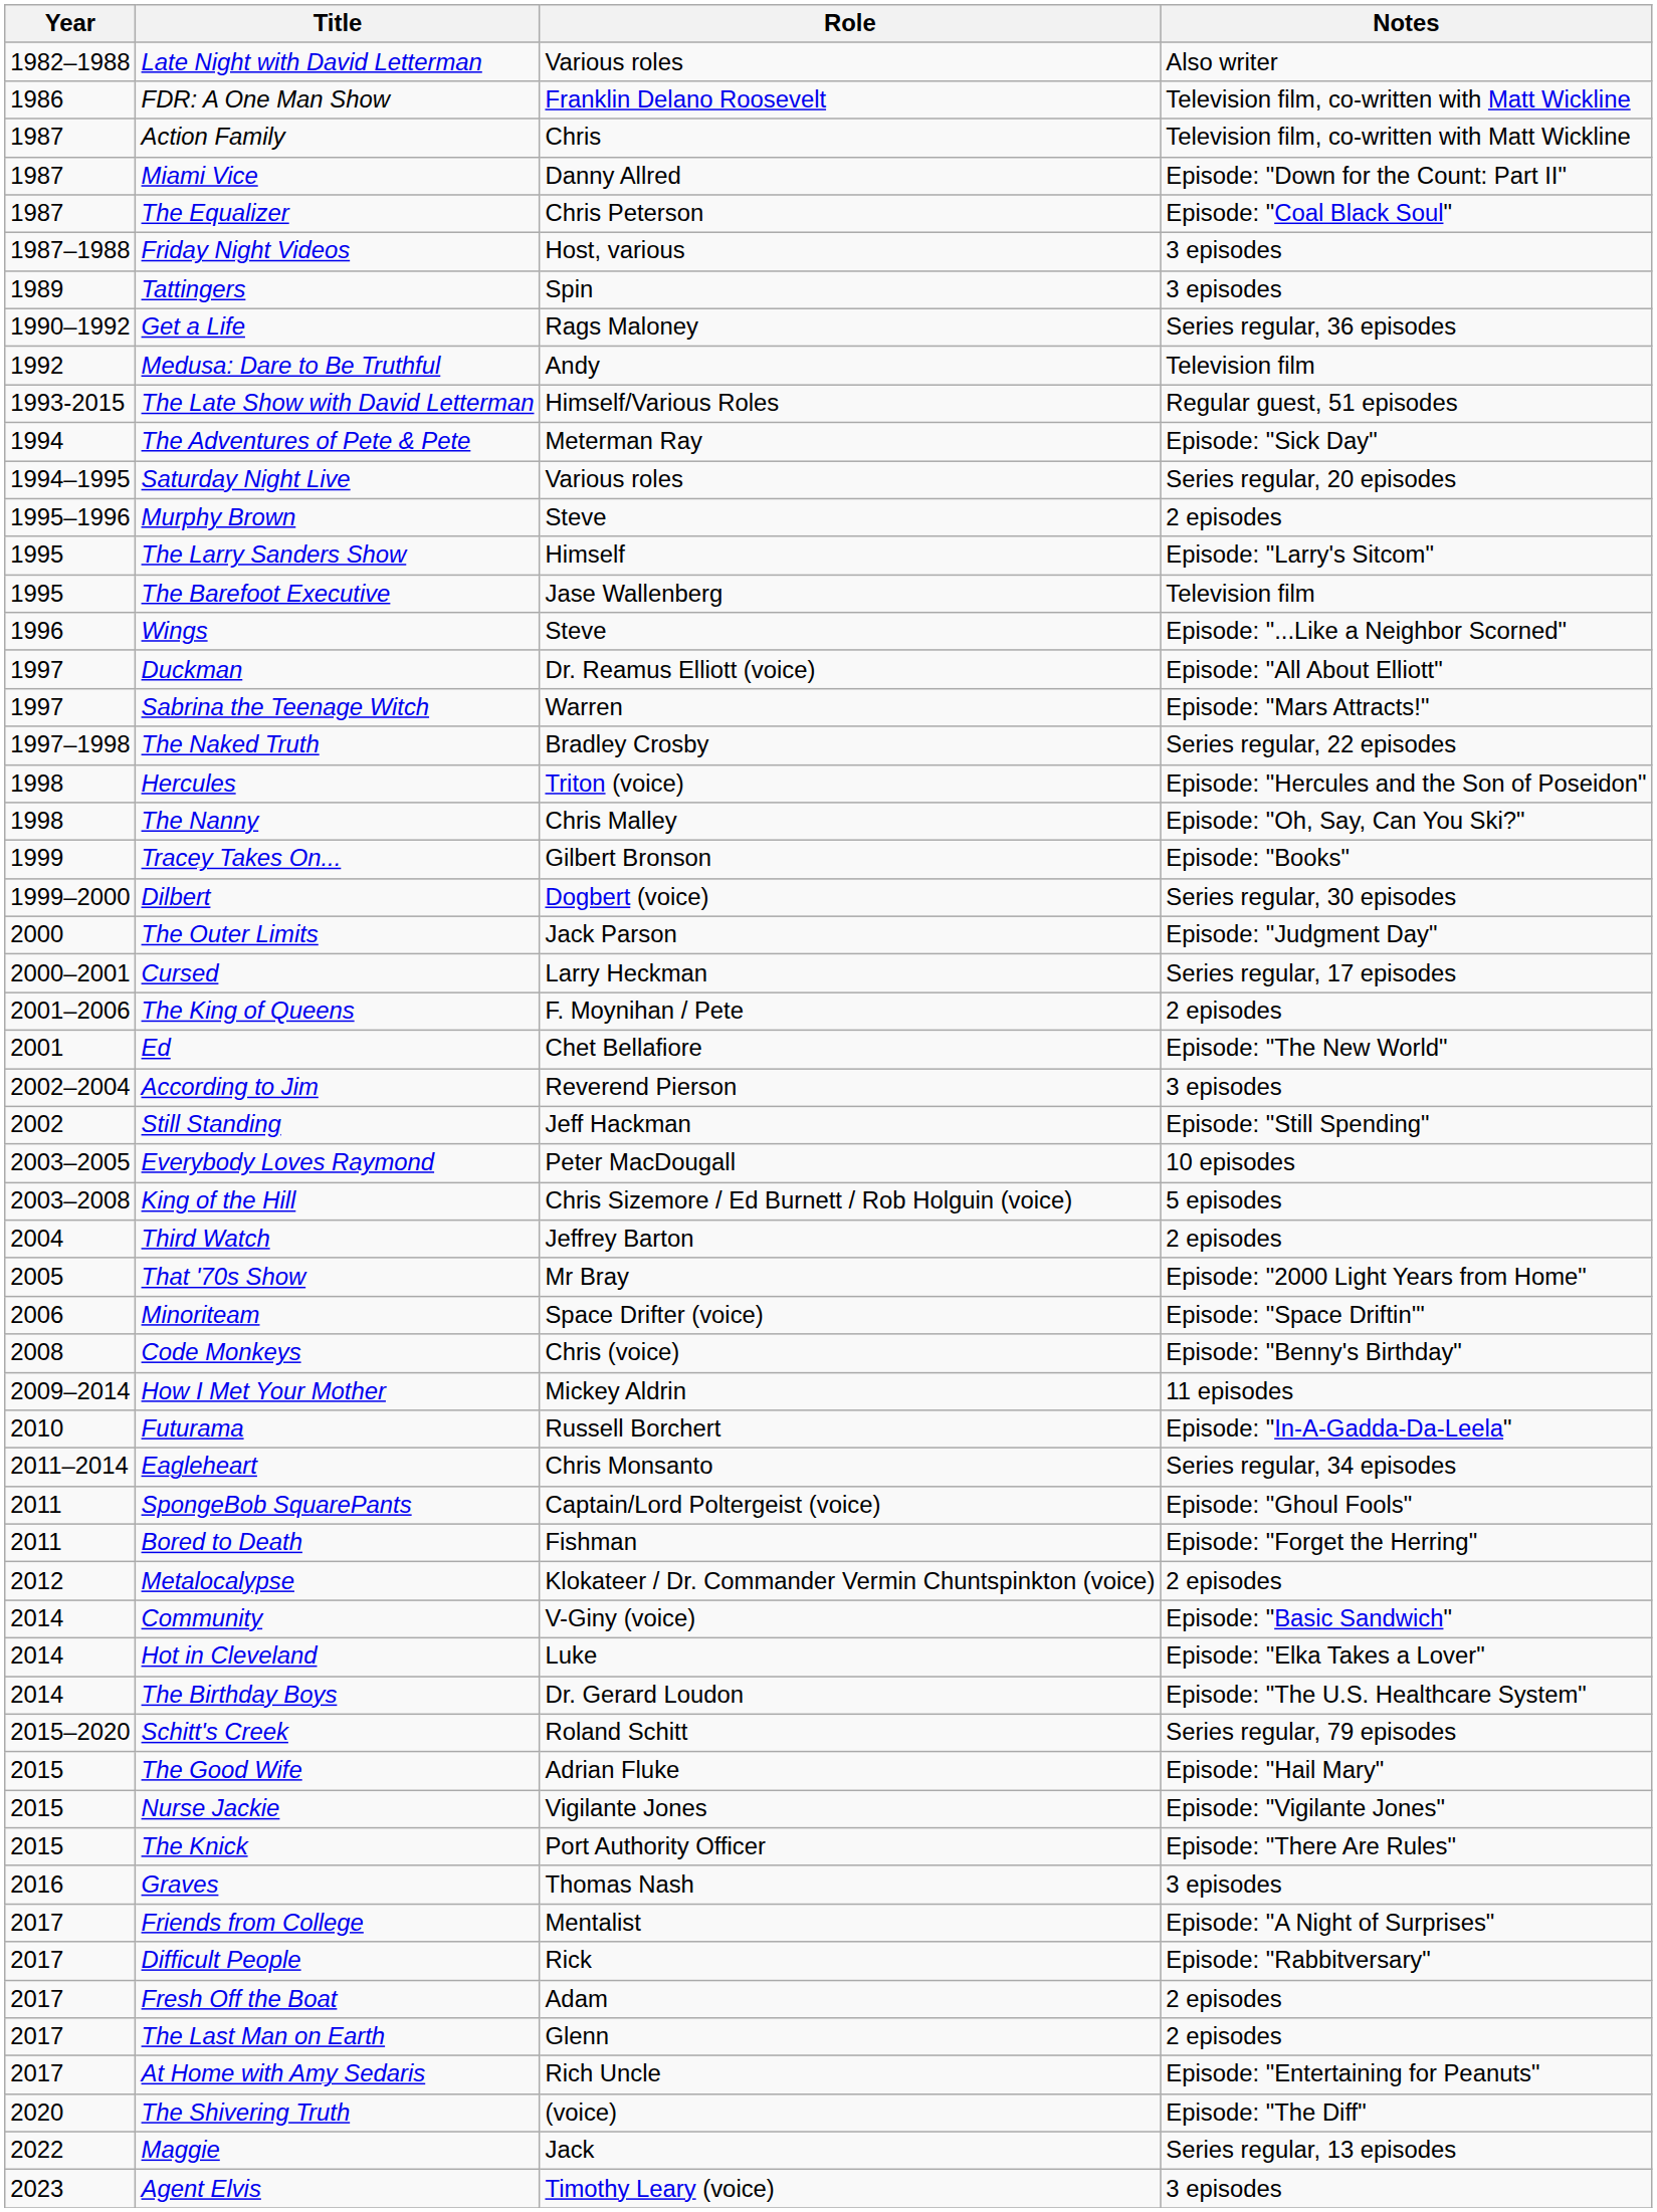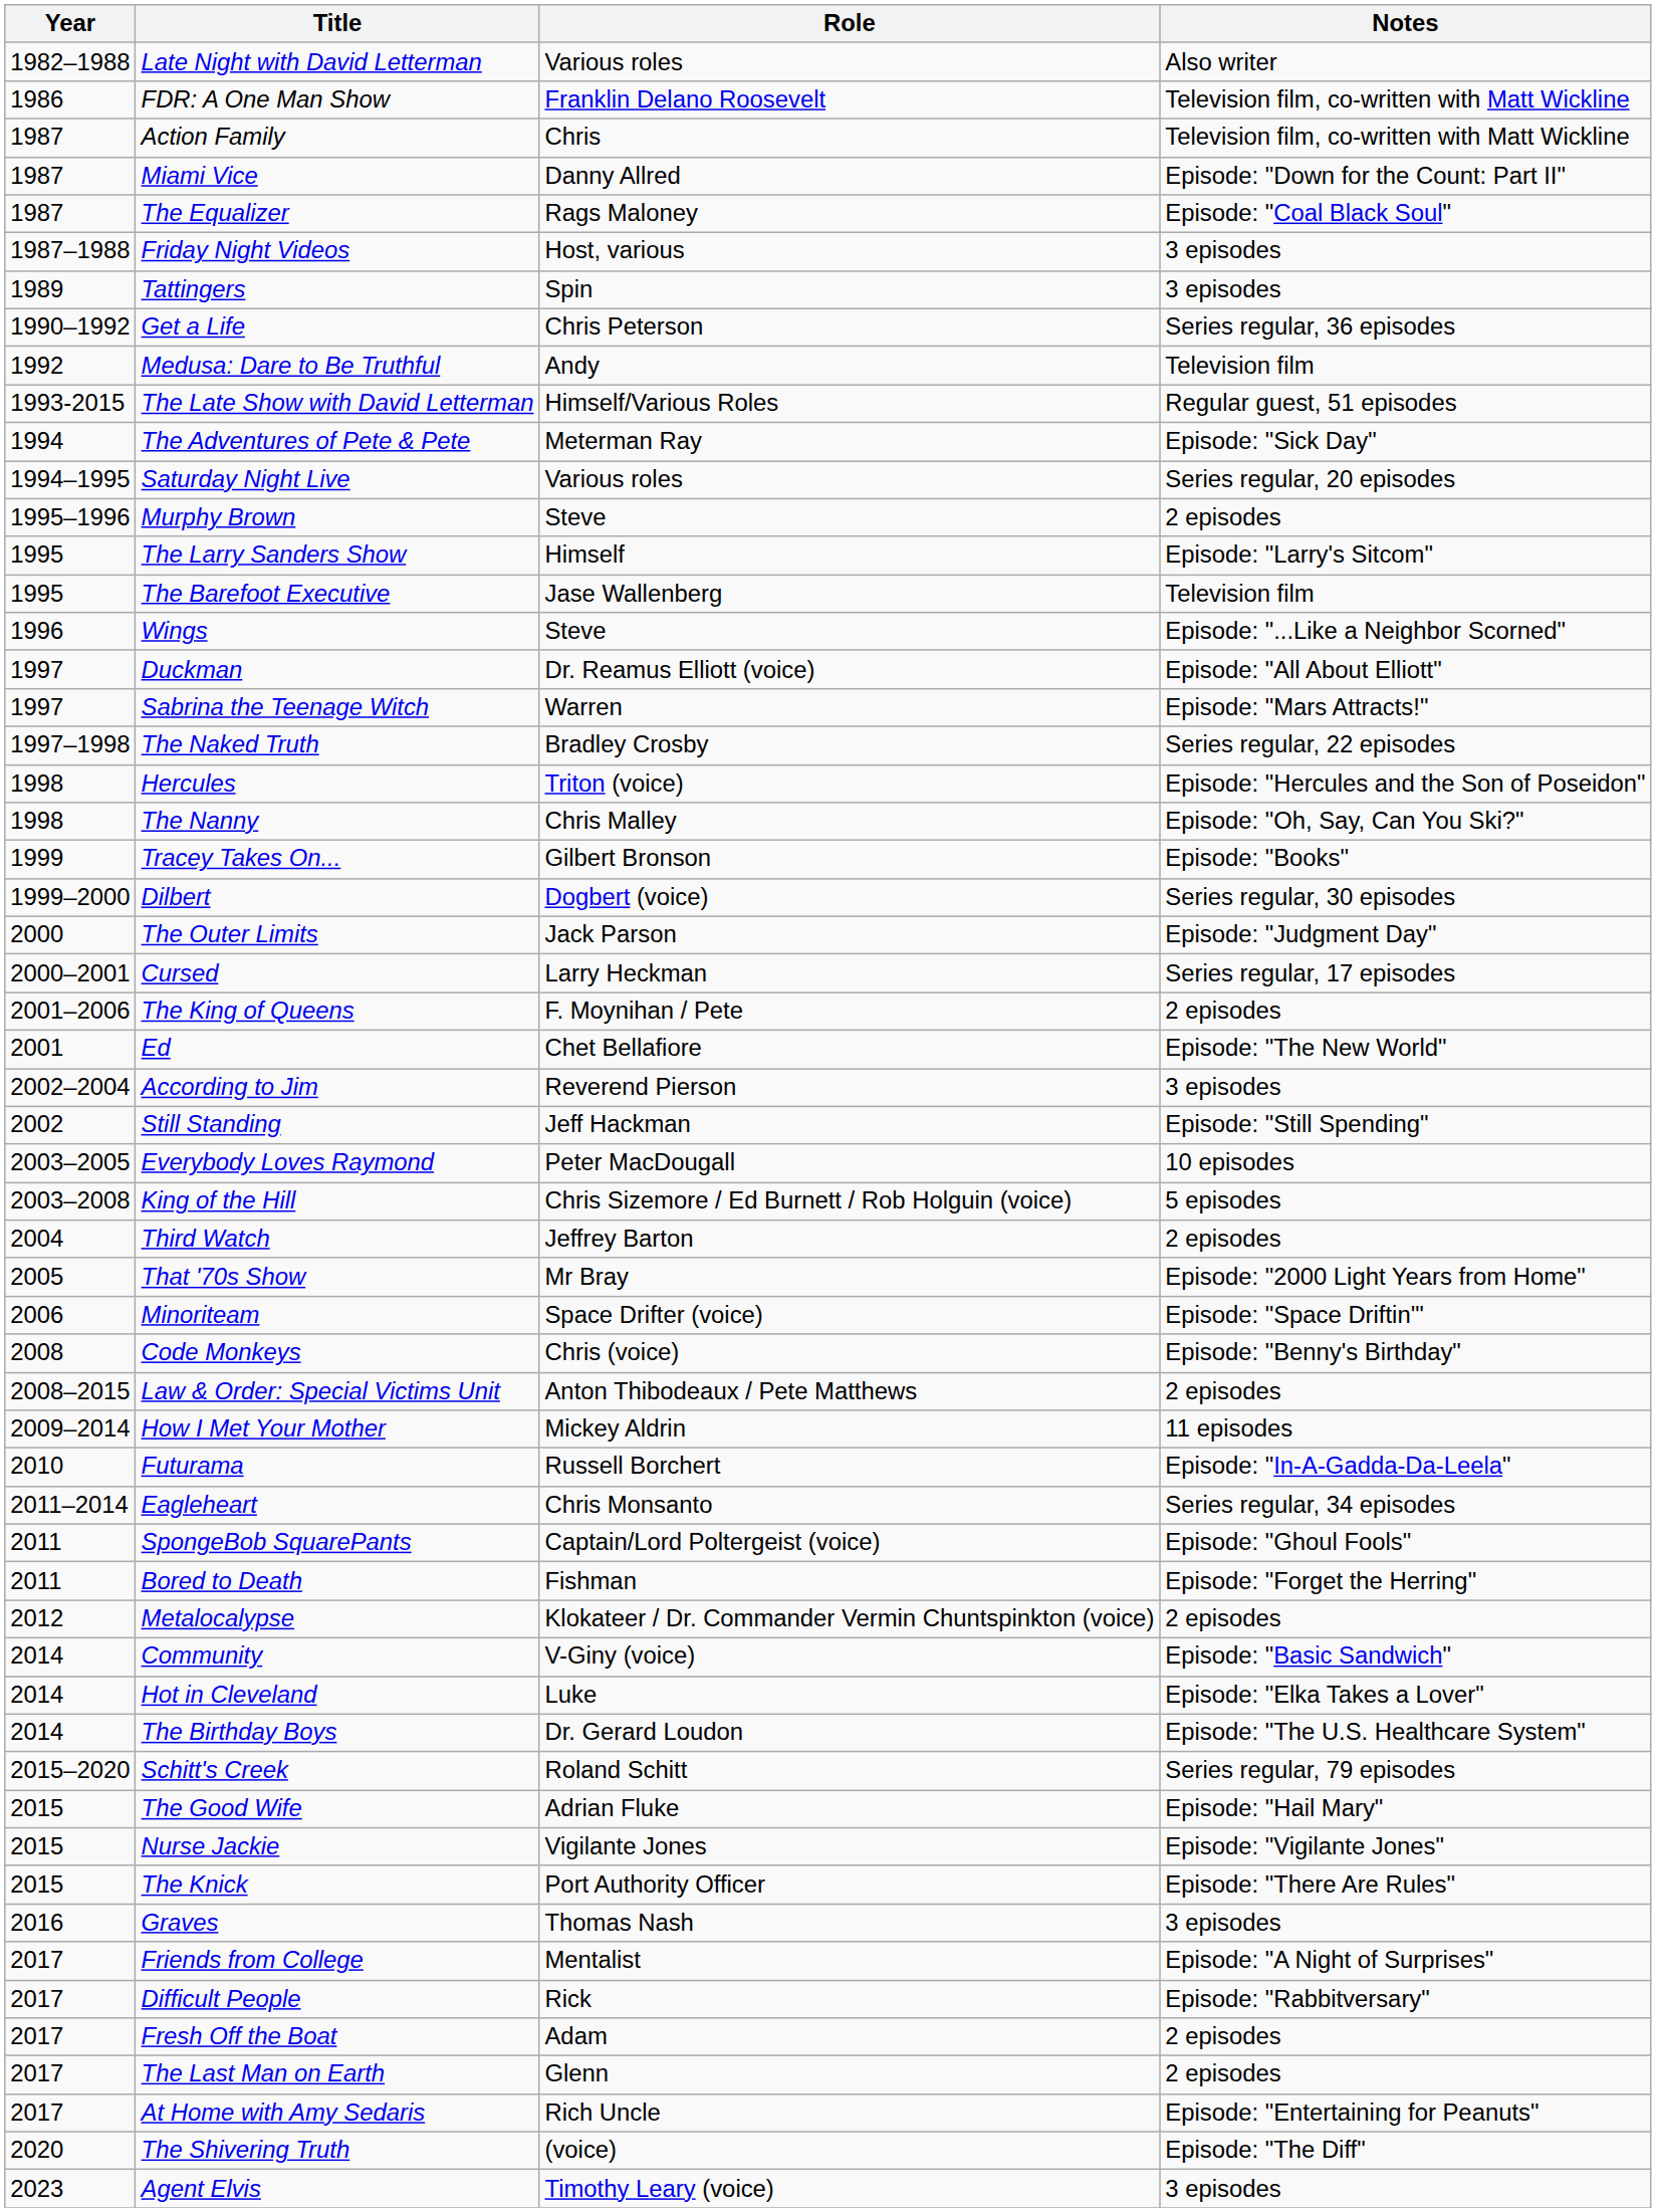The Equalizer | Role: Chris Peterson -> Rags Maloney
Get a Life | Role: Rags Maloney -> Chris Peterson
+ row: 2008–2015 | Law & Order: Special Victims Unit | Anton Thibodeaux / Pete Matthews | 2 episodes
- row: 2022 | Maggie | Jack | Series regular, 13 episodes
